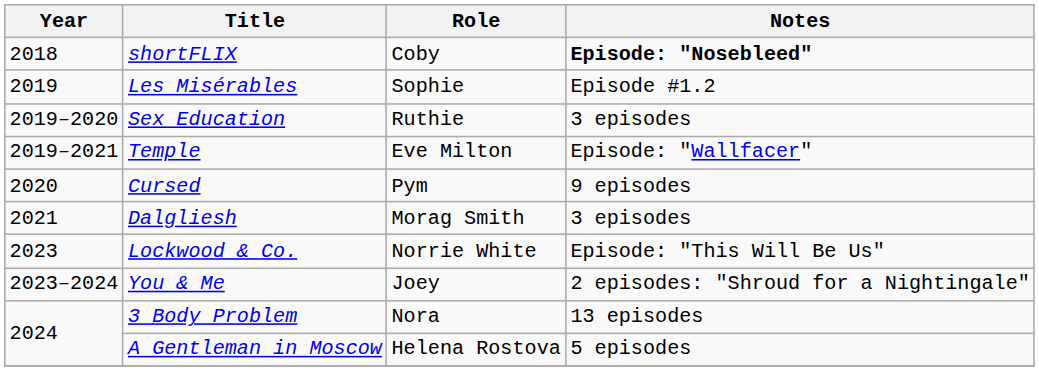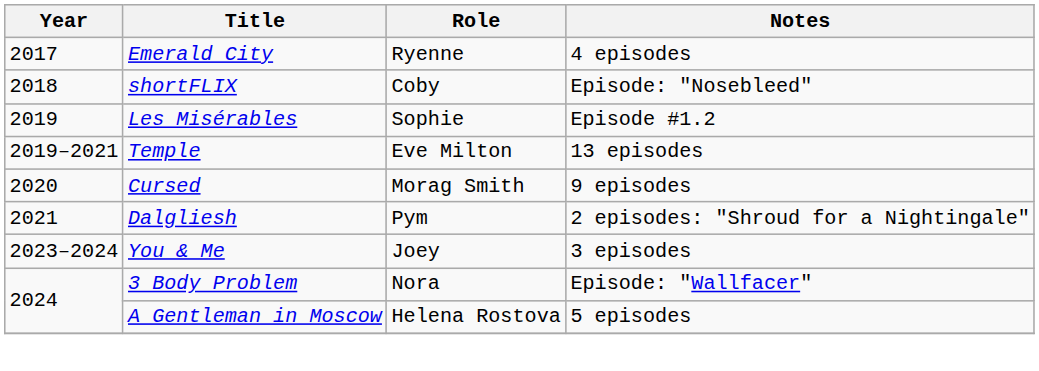+ row: 2017 | Emerald City | Ryenne | 4 episodes
shortFLIX | Notes: bold -> normal
- row: 2019–2020 | Sex Education | Ruthie | 3 episodes
Temple | Notes: Episode: "Wallfacer" -> 13 episodes
Cursed | Role: Pym -> Morag Smith
Dalgliesh | Role: Morag Smith -> Pym
Dalgliesh | Notes: 3 episodes -> 2 episodes: "Shroud for a Nightingale"
- row: 2023 | Lockwood & Co. | Norrie White | Episode: "This Will Be Us"
You & Me | Notes: 2 episodes: "Shroud for a Nightingale" -> 3 episodes
3 Body Problem | Notes: 13 episodes -> Episode: "Wallfacer"
